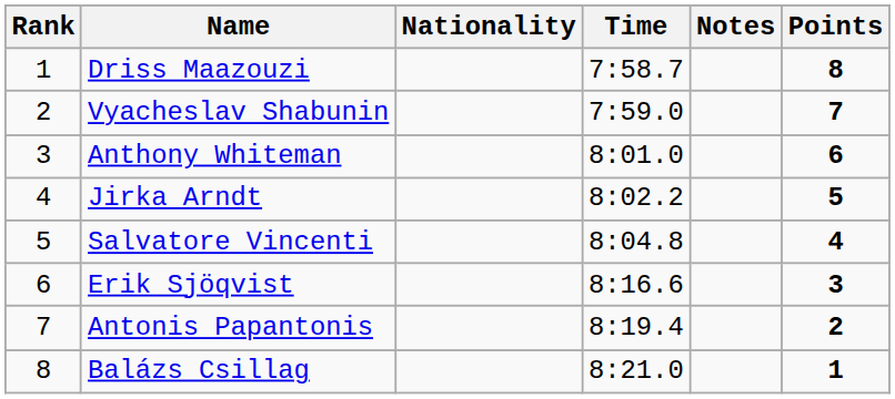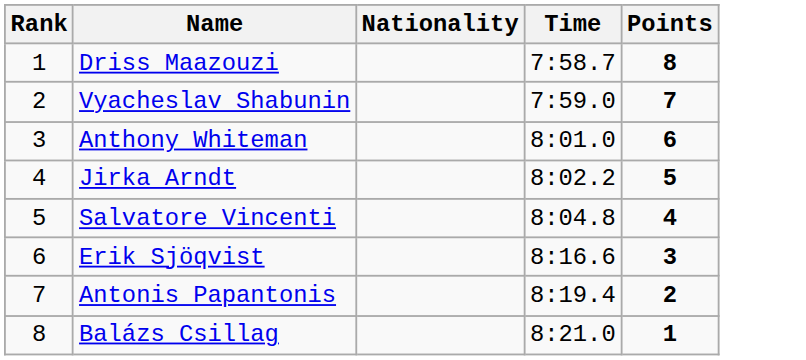- column: Notes
